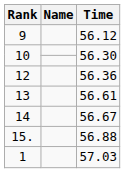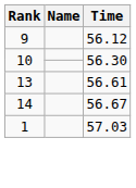- row: 12 | 56.36
- row: 15. | 56.88
